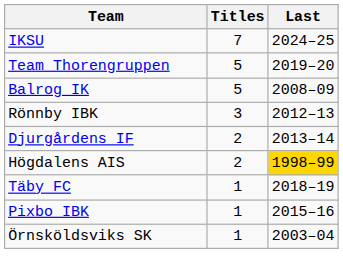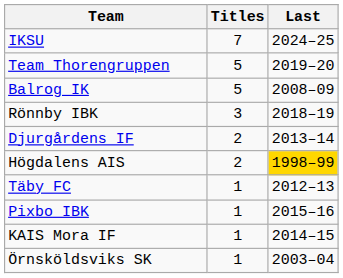Rönnby IBK | Last: 2012–13 -> 2018–19
Täby FC | Last: 2018–19 -> 2012–13
+ row: KAIS Mora IF | 1 | 2014–15
